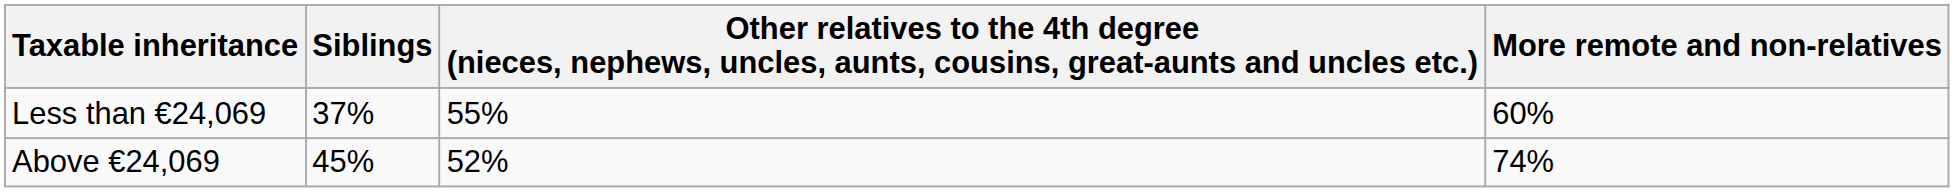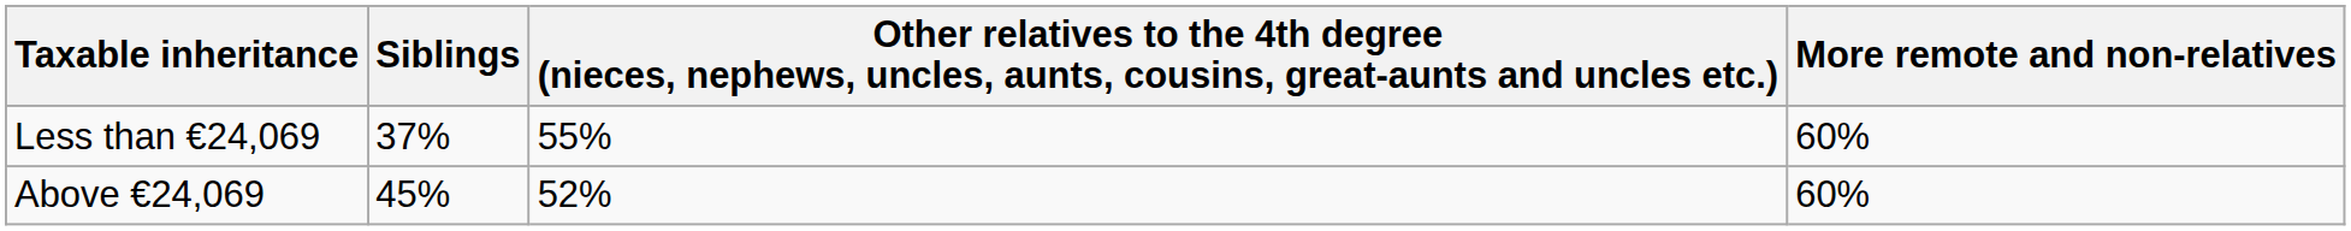Above €24,069 | More remote and non-relatives: 74% -> 60%
